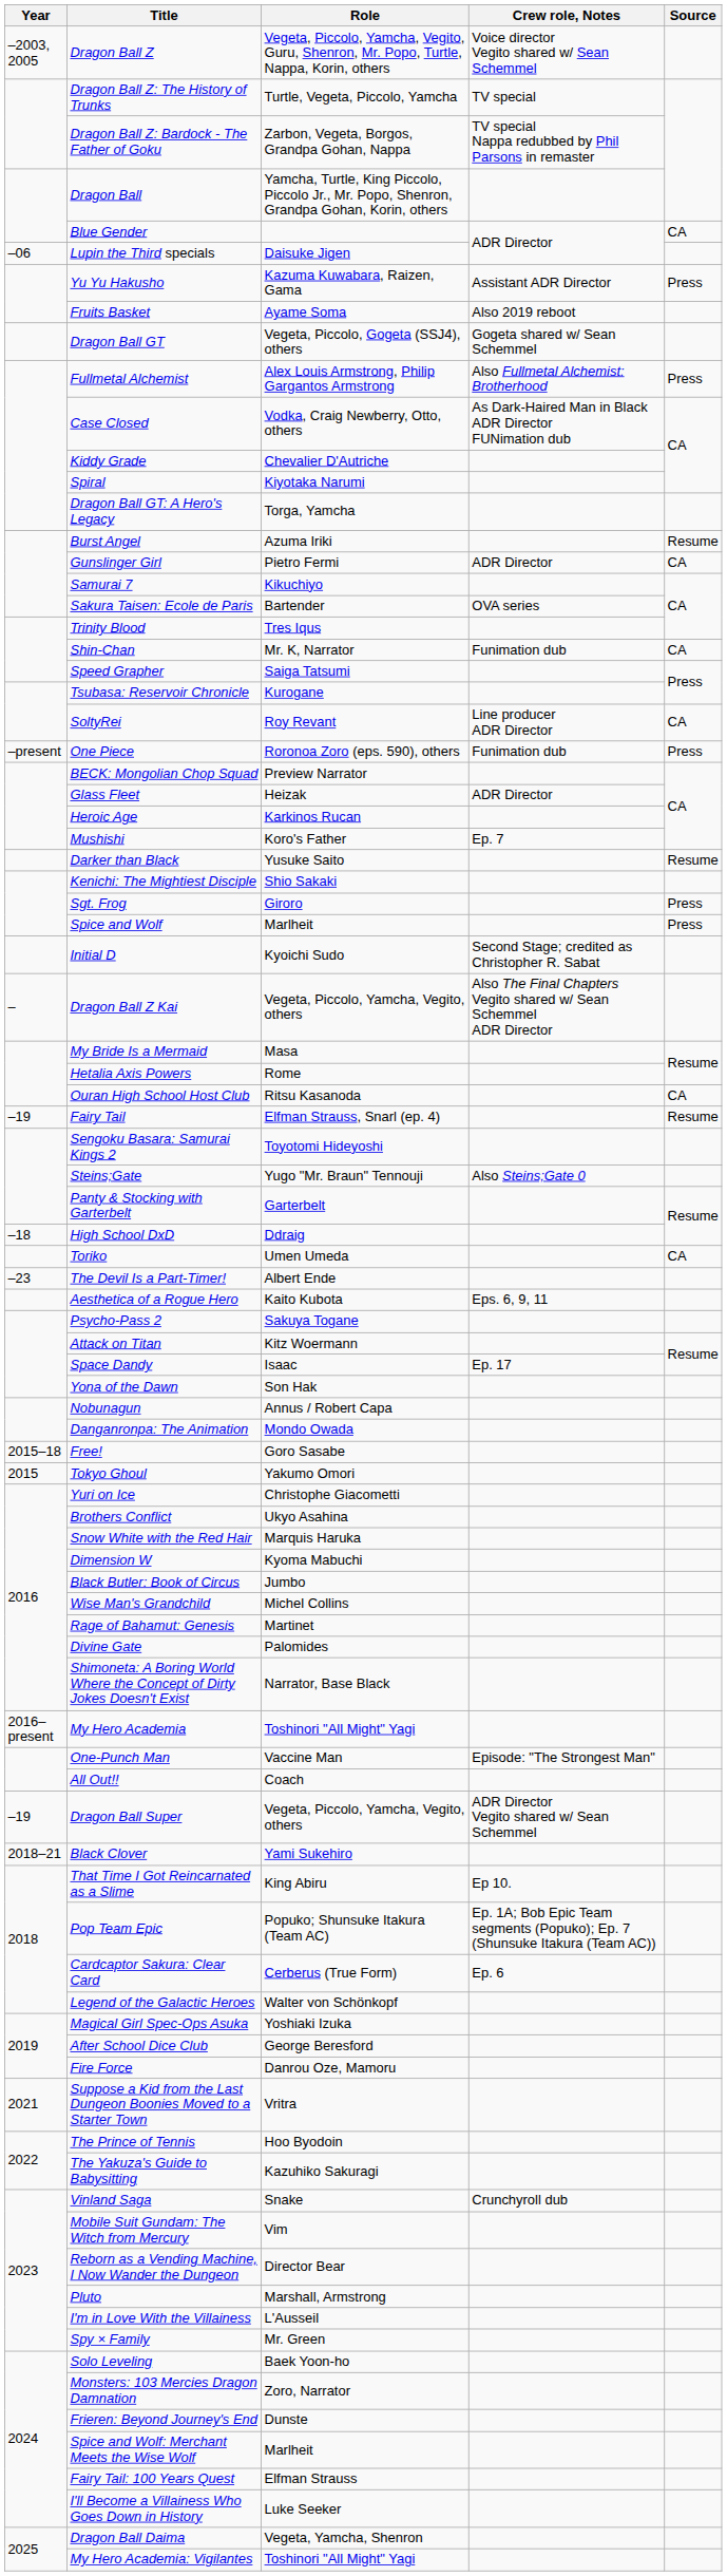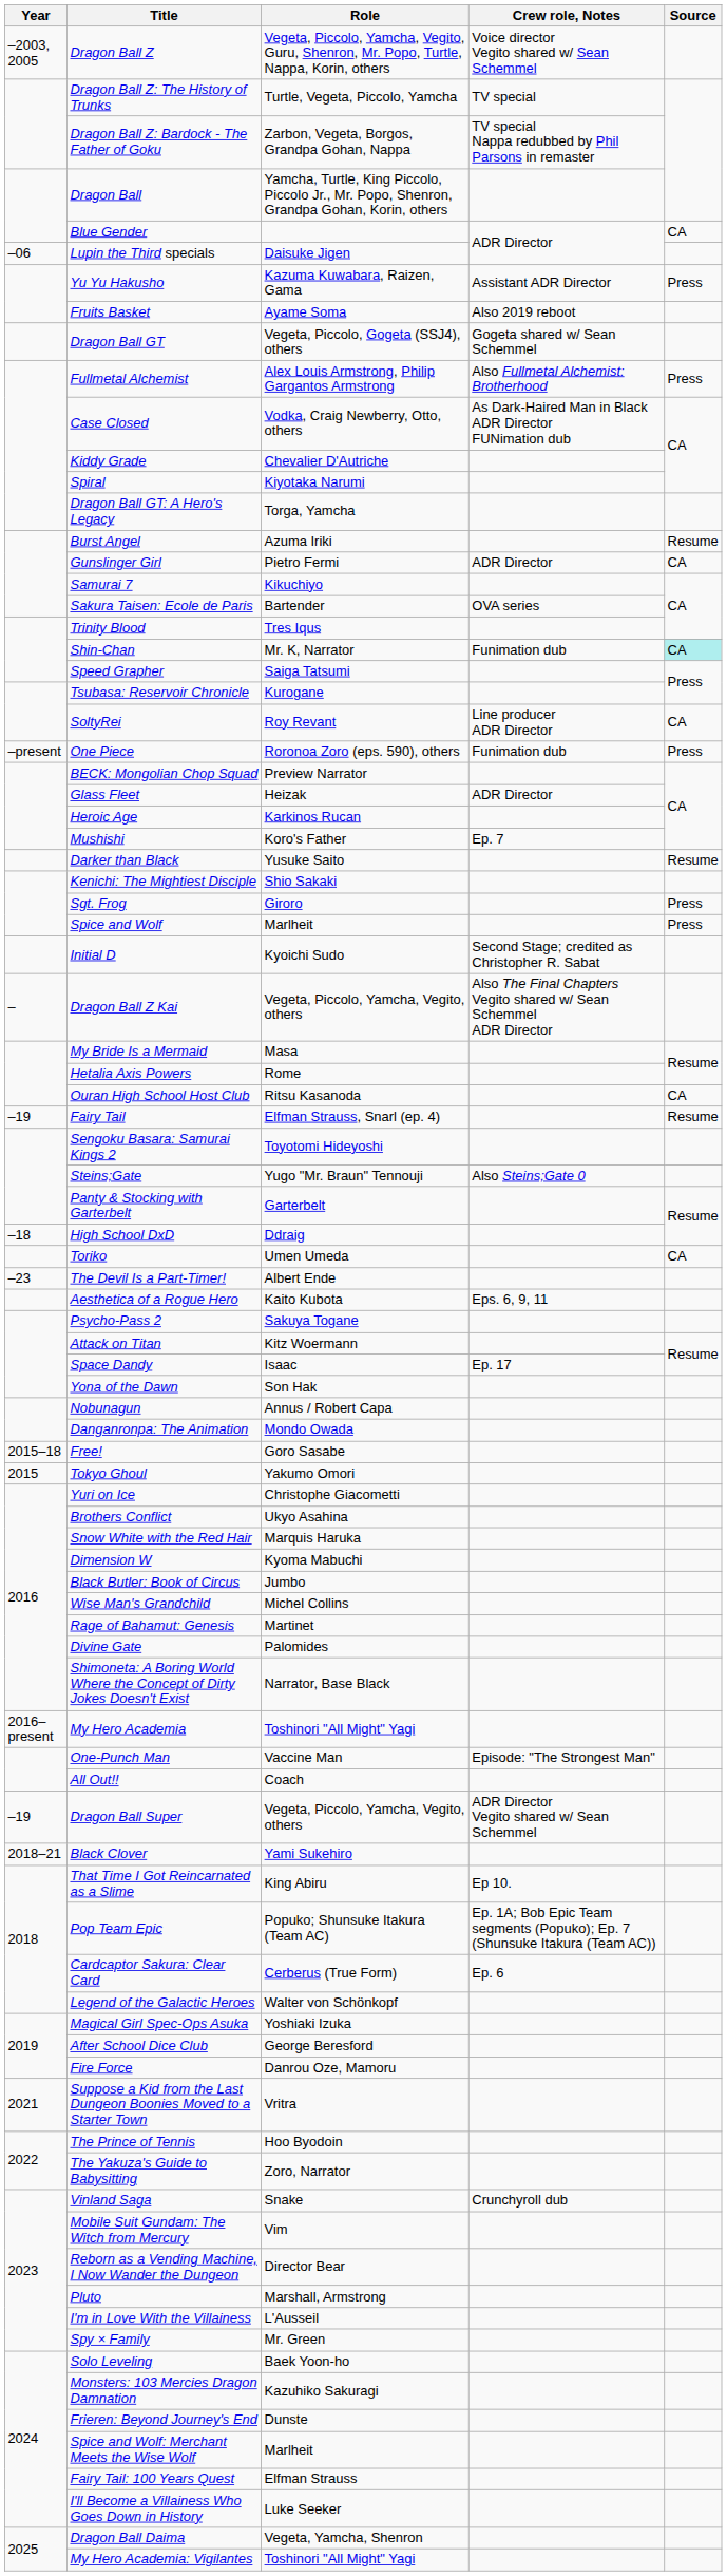Shin-Chan | Source: no background -> paleturquoise background
The Yakuza's Guide to Babysitting | Role: Kazuhiko Sakuragi -> Zoro, Narrator
Monsters: 103 Mercies Dragon Damnation | Role: Zoro, Narrator -> Kazuhiko Sakuragi
